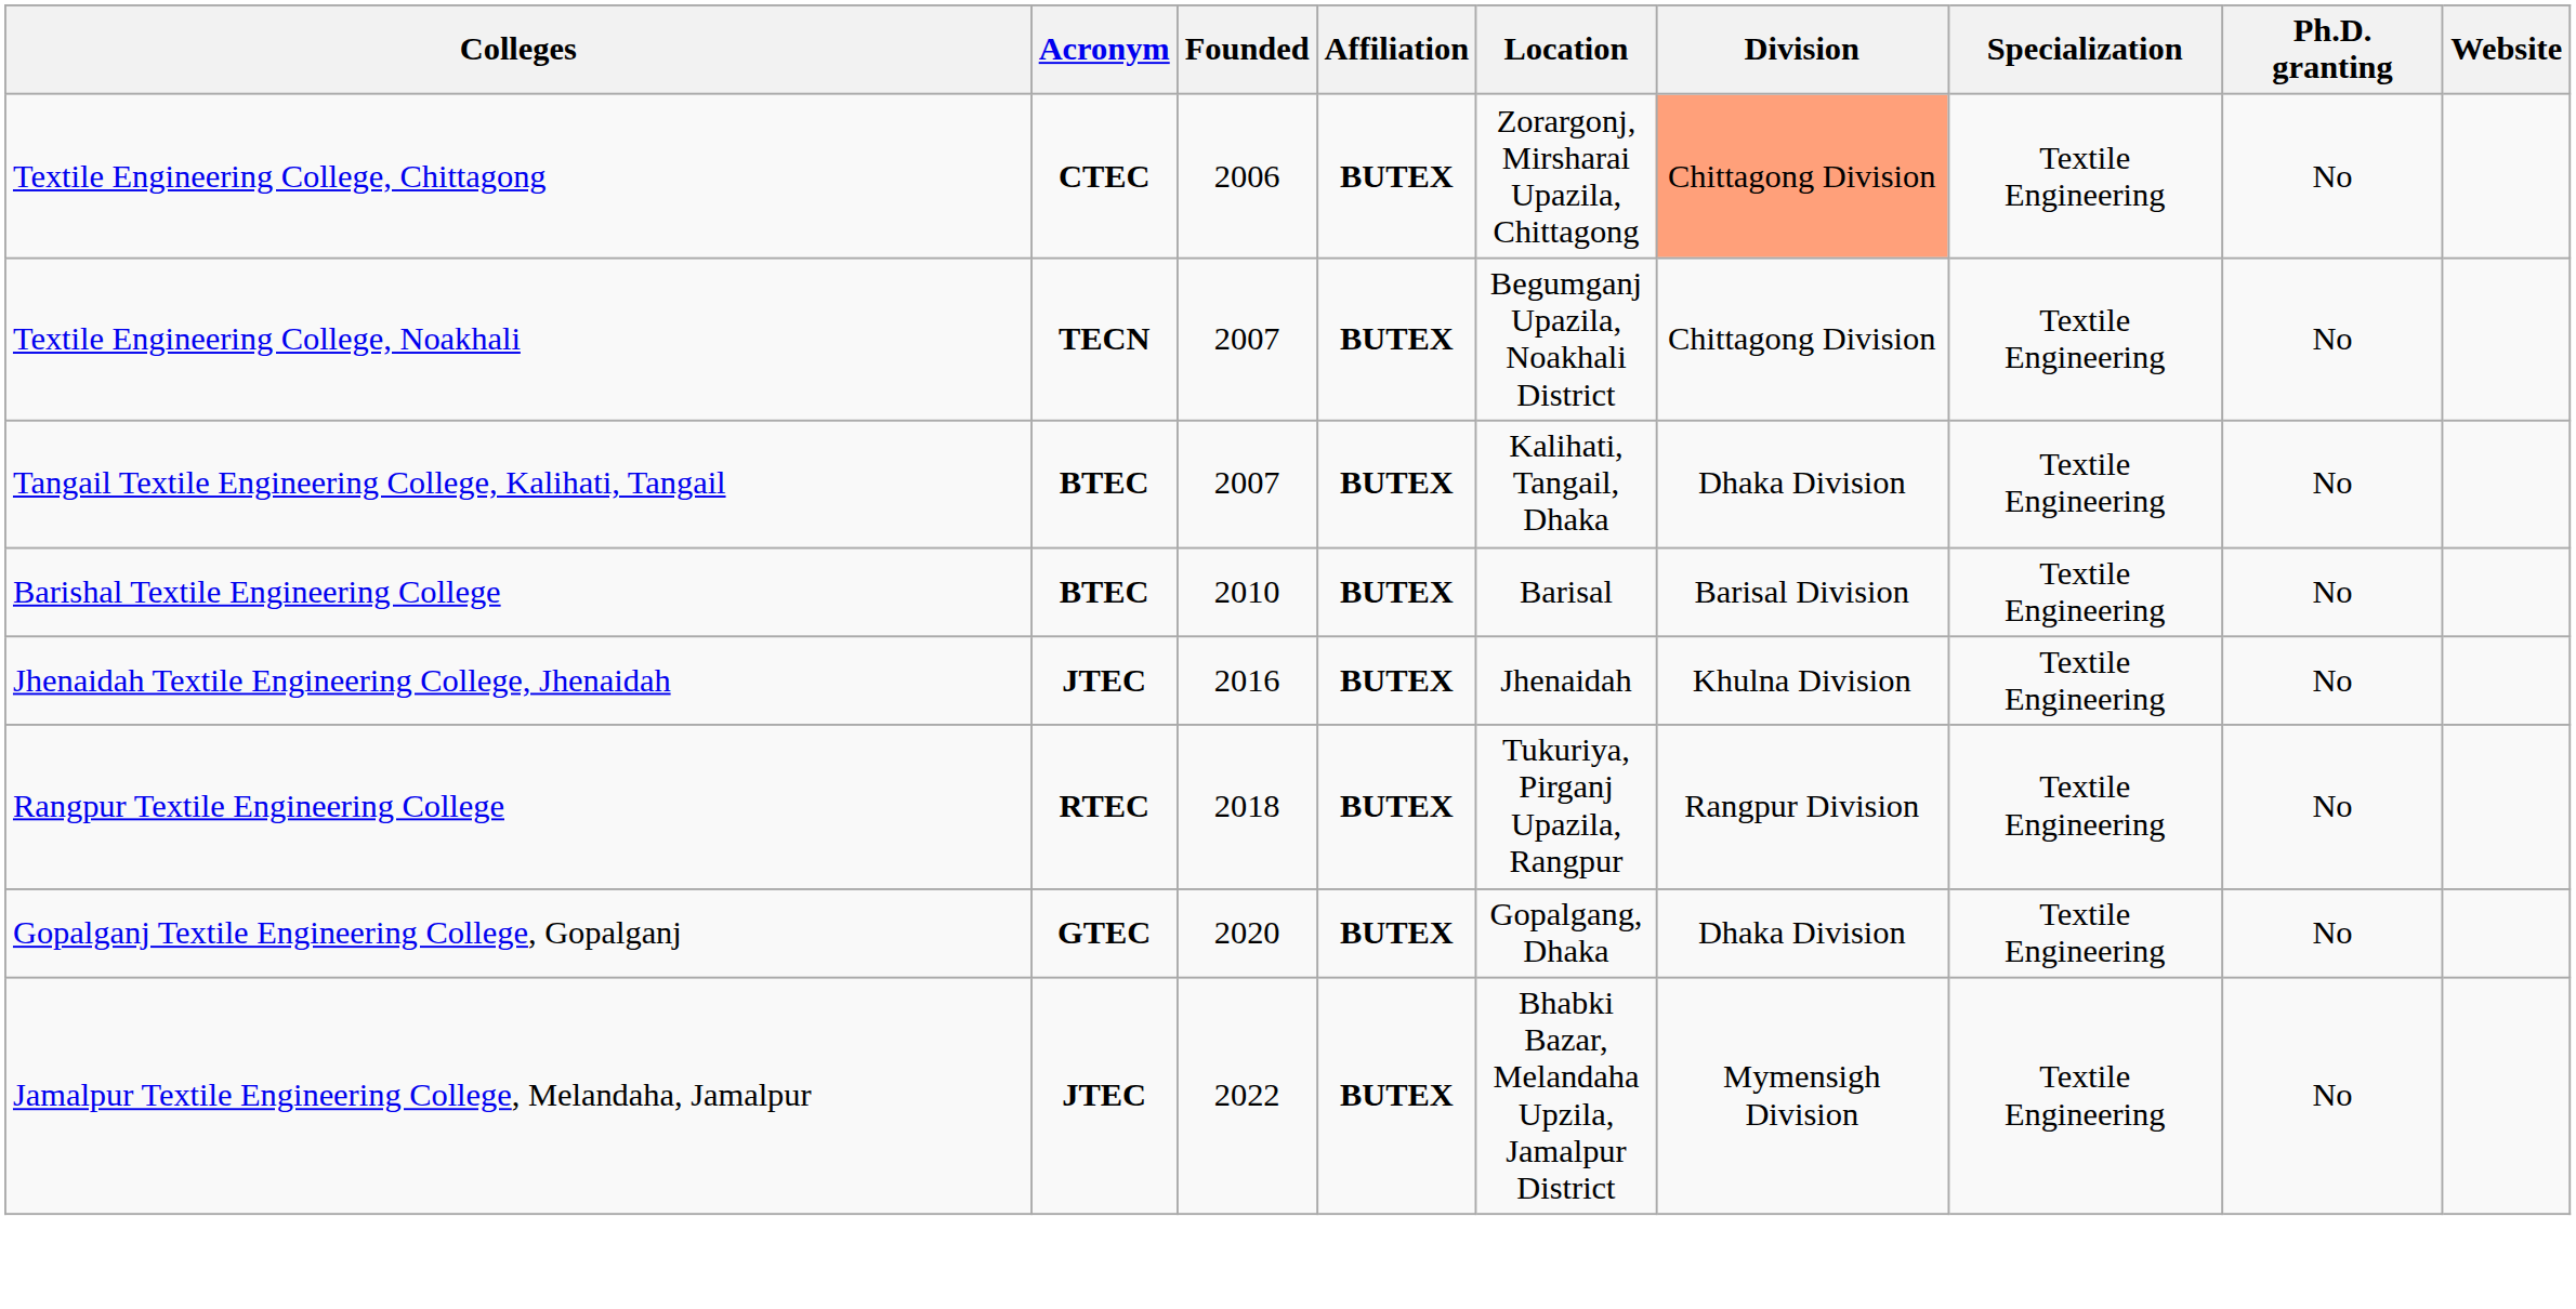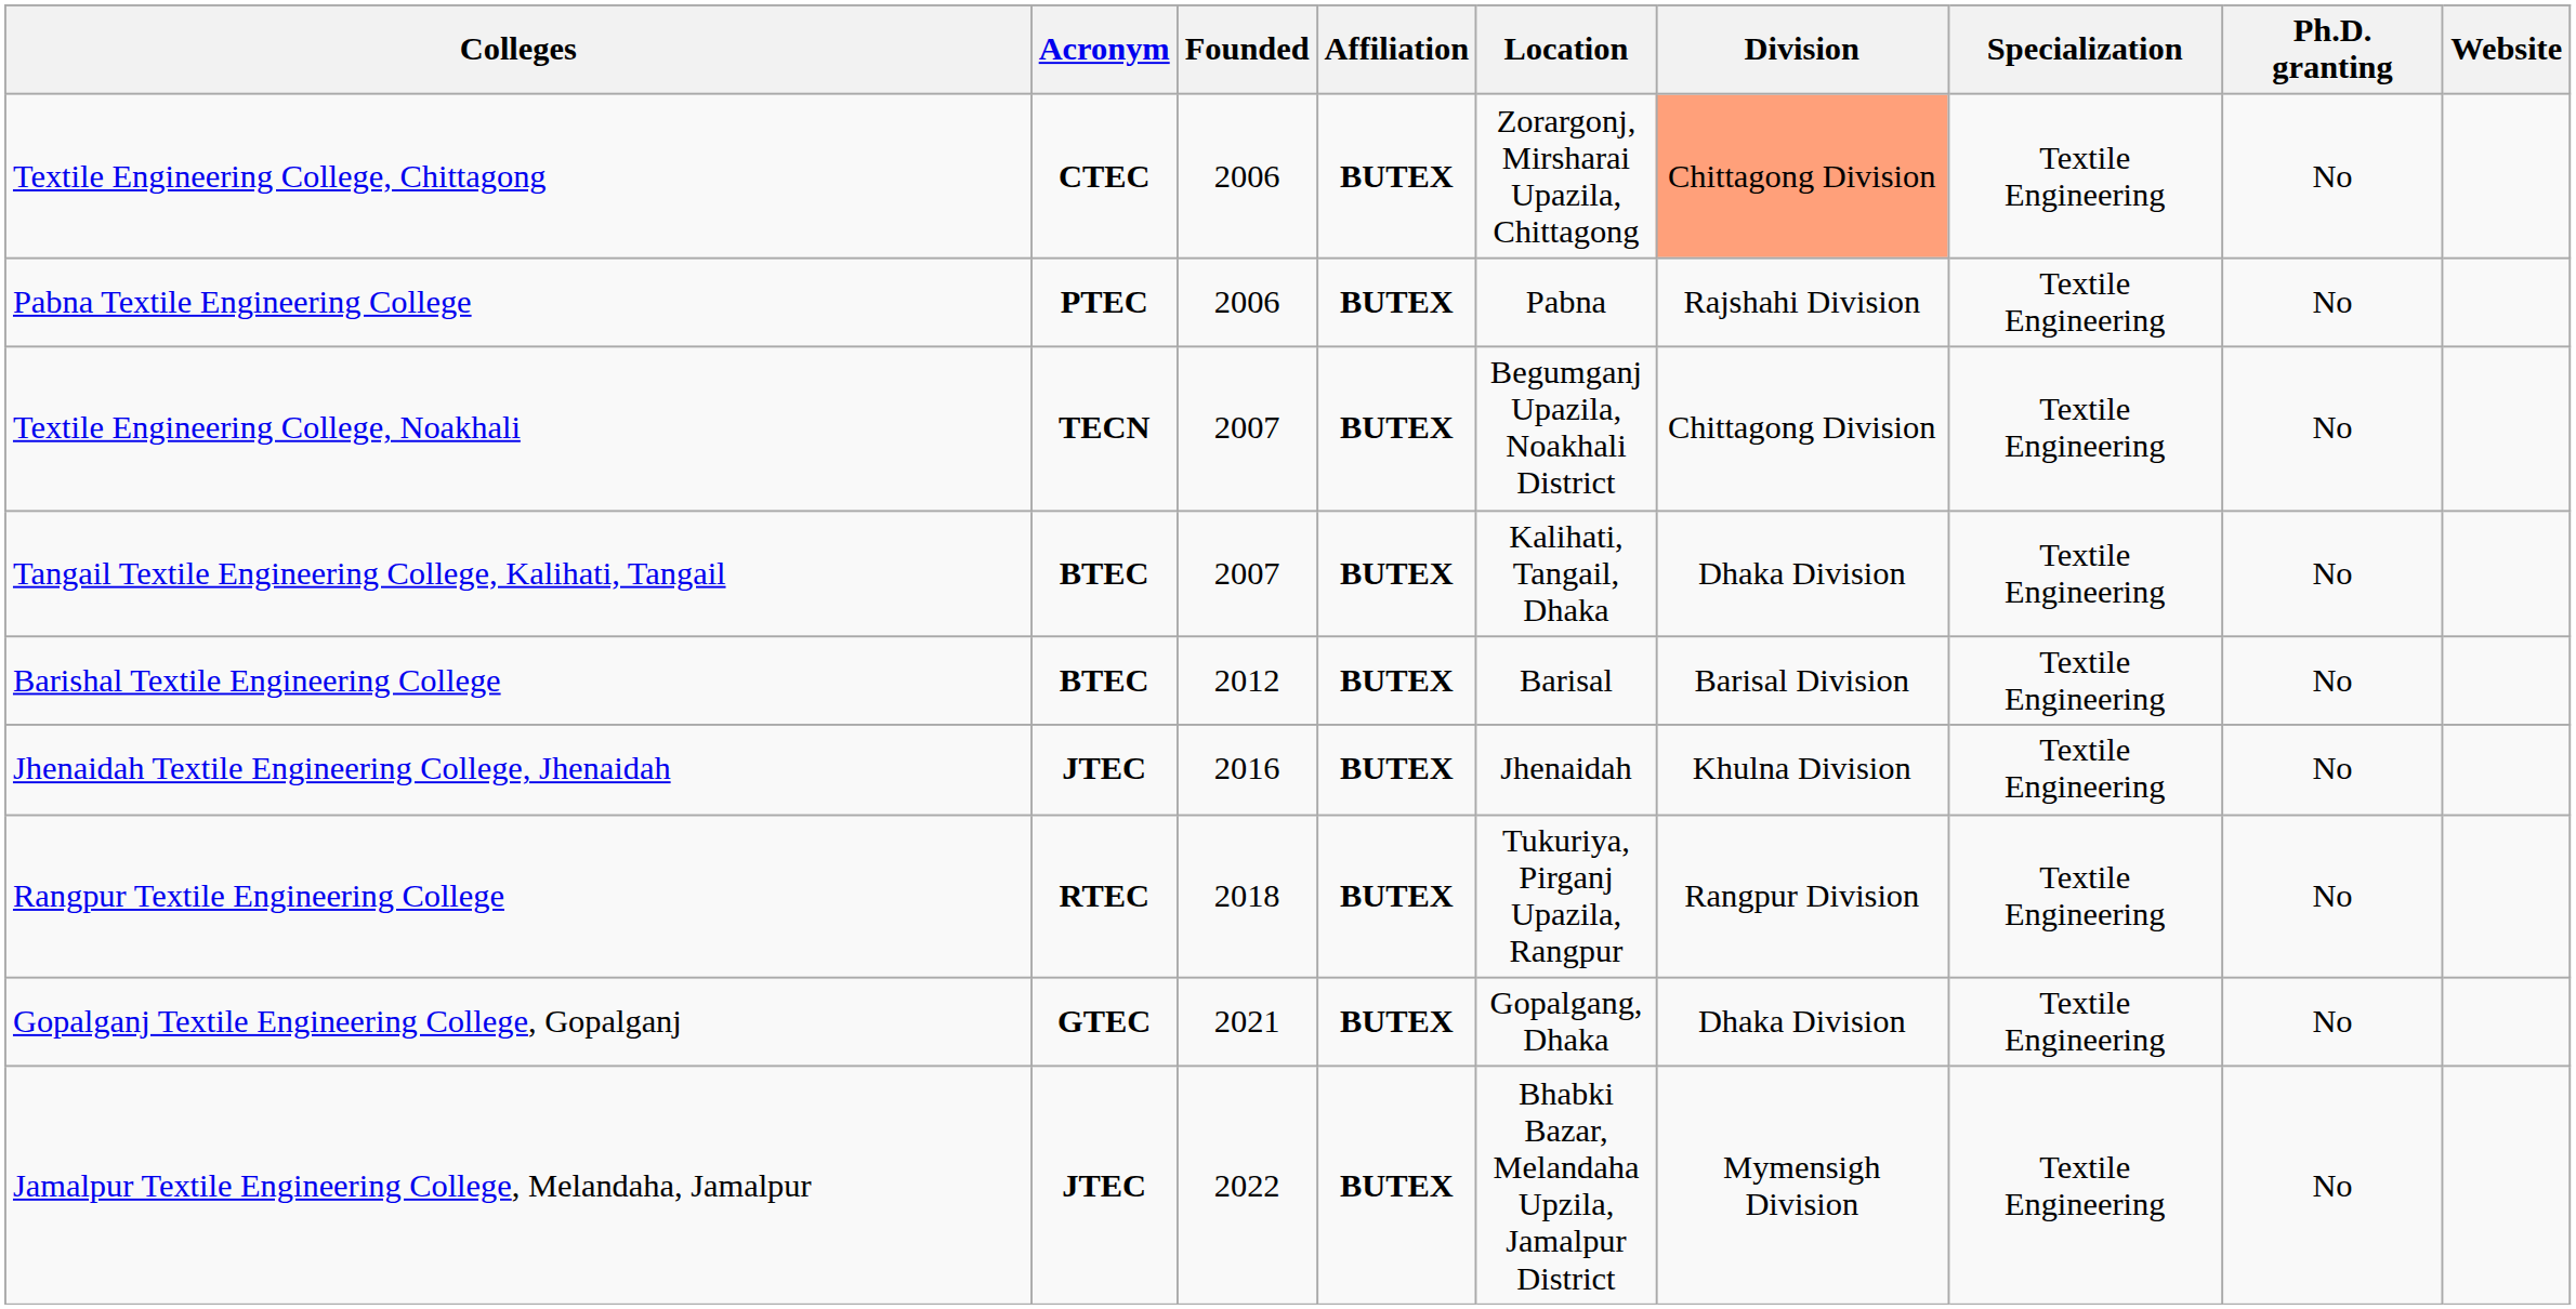+ row: Pabna Textile Engineering College | PTEC | 2006 | BUTEX | Pabna | Rajshahi Division | Textile Engineering | No
Barishal Textile Engineering College | Founded: 2010 -> 2012
Gopalganj Textile Engineering College, Gopalganj | Founded: 2020 -> 2021
